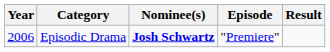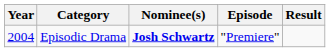Episodic Drama | Year: 2006 -> 2004
